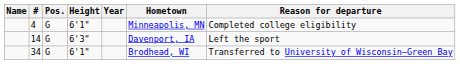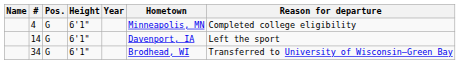14 | Height: 6'3" -> 6'1"
